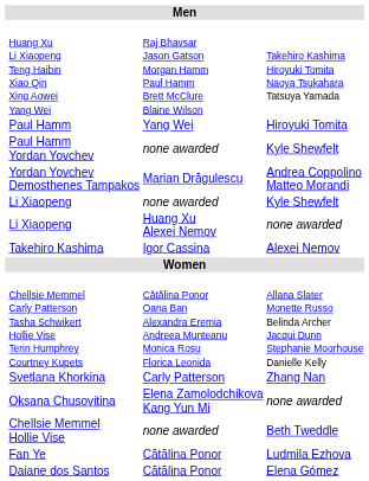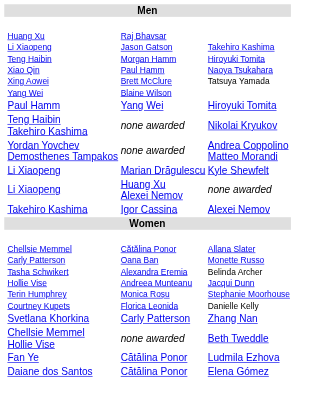- row: Paul Hamm Yordan Yovchev | none awarded | Kyle Shewfelt
+ row: Teng Haibin Takehiro Kashima | none awarded | Nikolai Kryukov
Yordan Yovchev Demosthenes Tampakos | column 3: Marian Drăgulescu -> none awarded
Li Xiaopeng / Kyle Shewfelt | column 3: none awarded -> Marian Drăgulescu
- row: Oksana Chusovitina | Elena Zamolodchikova Kang Yun Mi | none awarded
